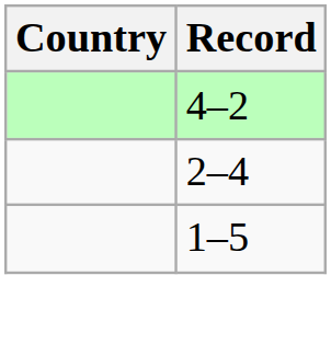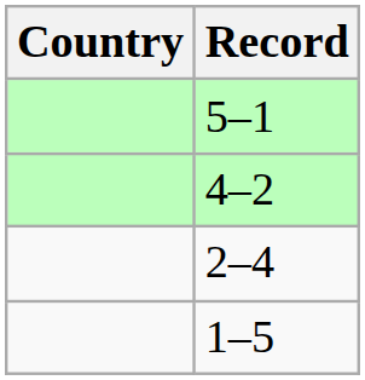+ row: 5–1
